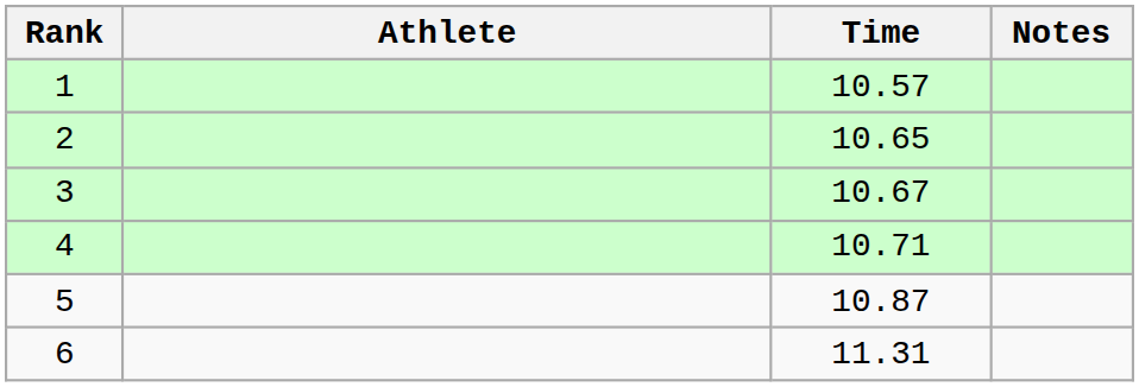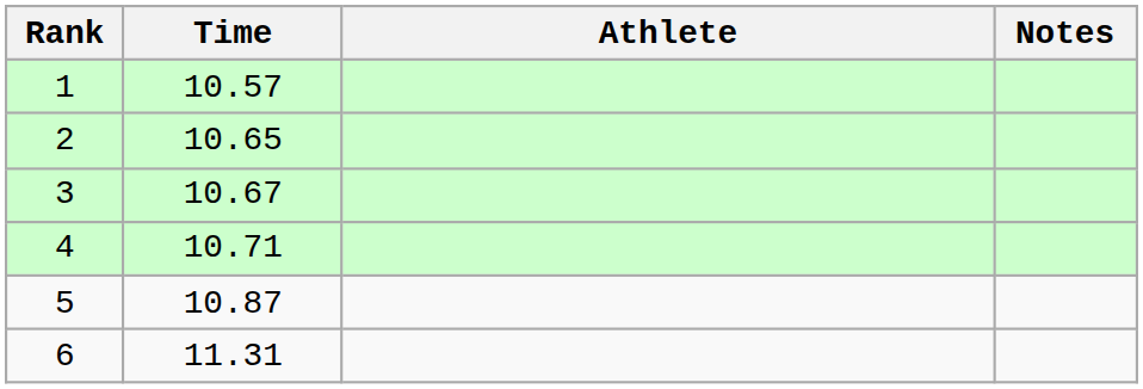columns swapped: Athlete <-> Time
